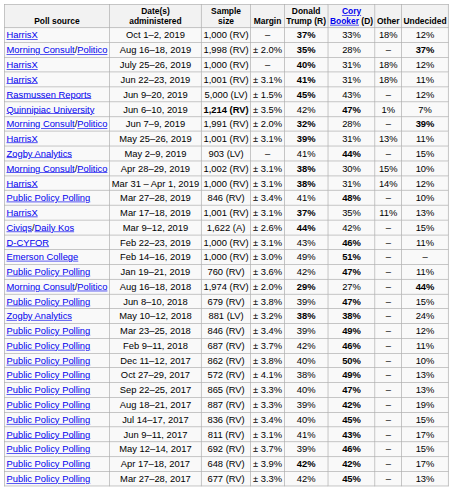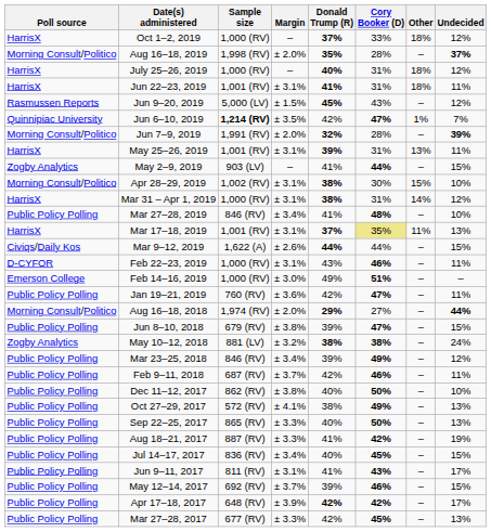Mar 17–18, 2019 | Cory Booker (D): no background -> khaki background
Mar 9–12, 2019 | Cory Booker (D): 42% -> 44%
Sep 22–25, 2017 | Cory Booker (D): 47% -> 50%
Aug 18–21, 2017 | Donald Trump (R): 39% -> 41%
